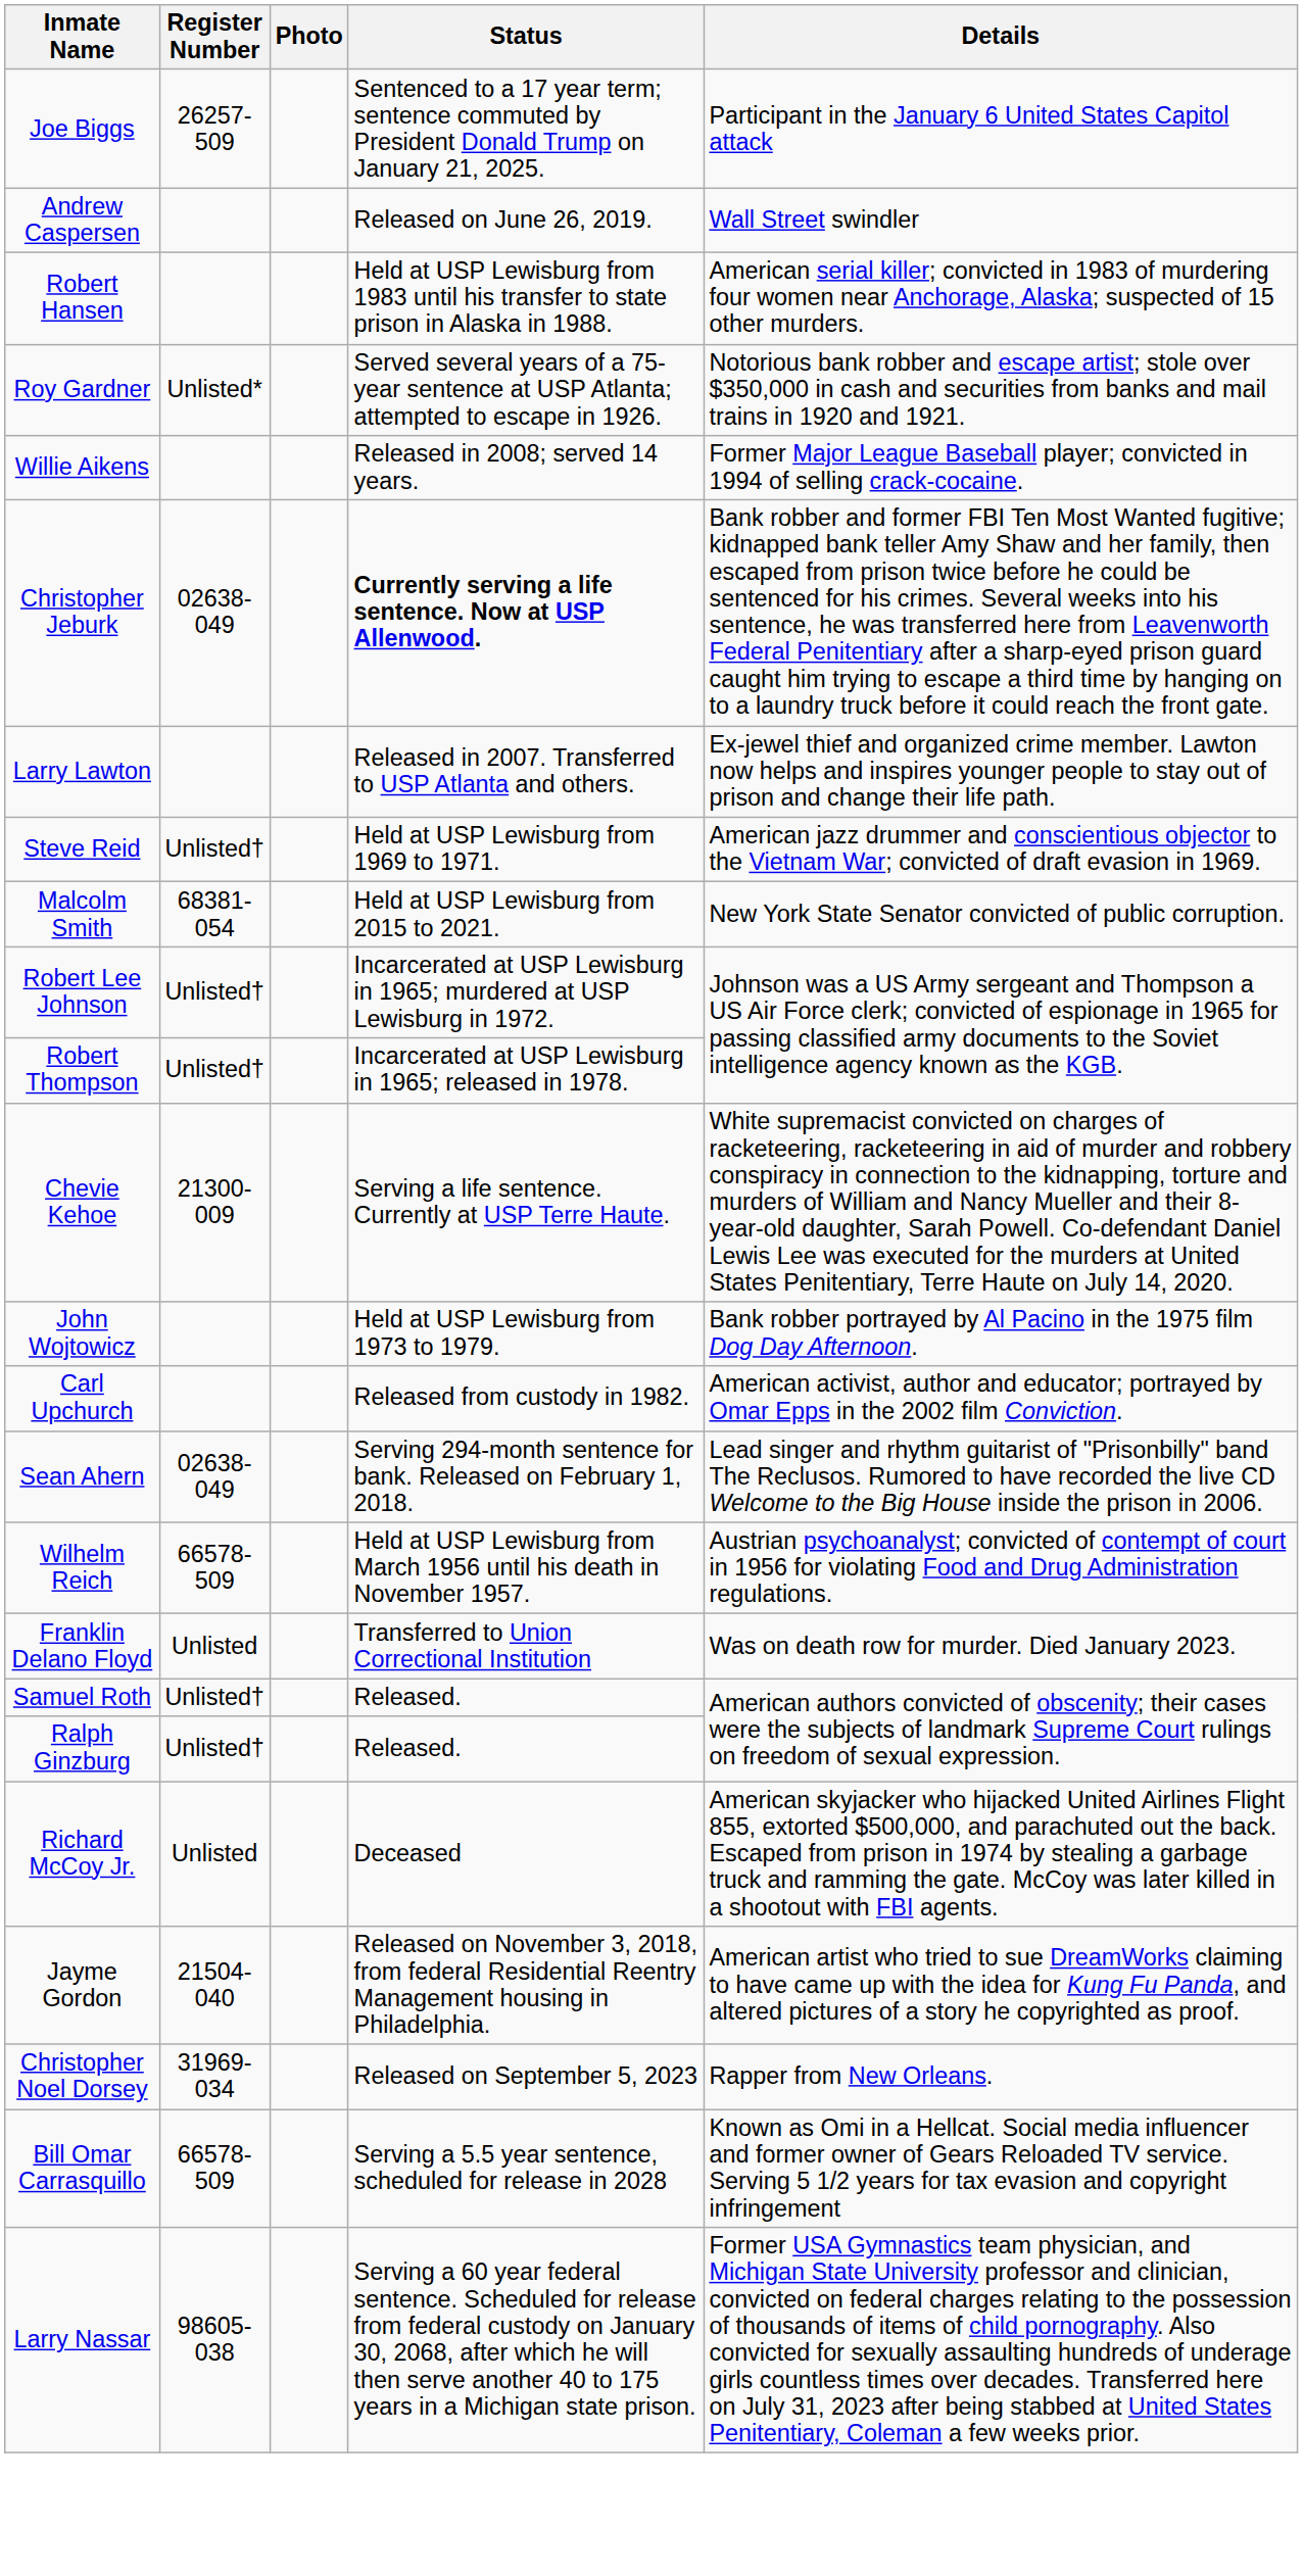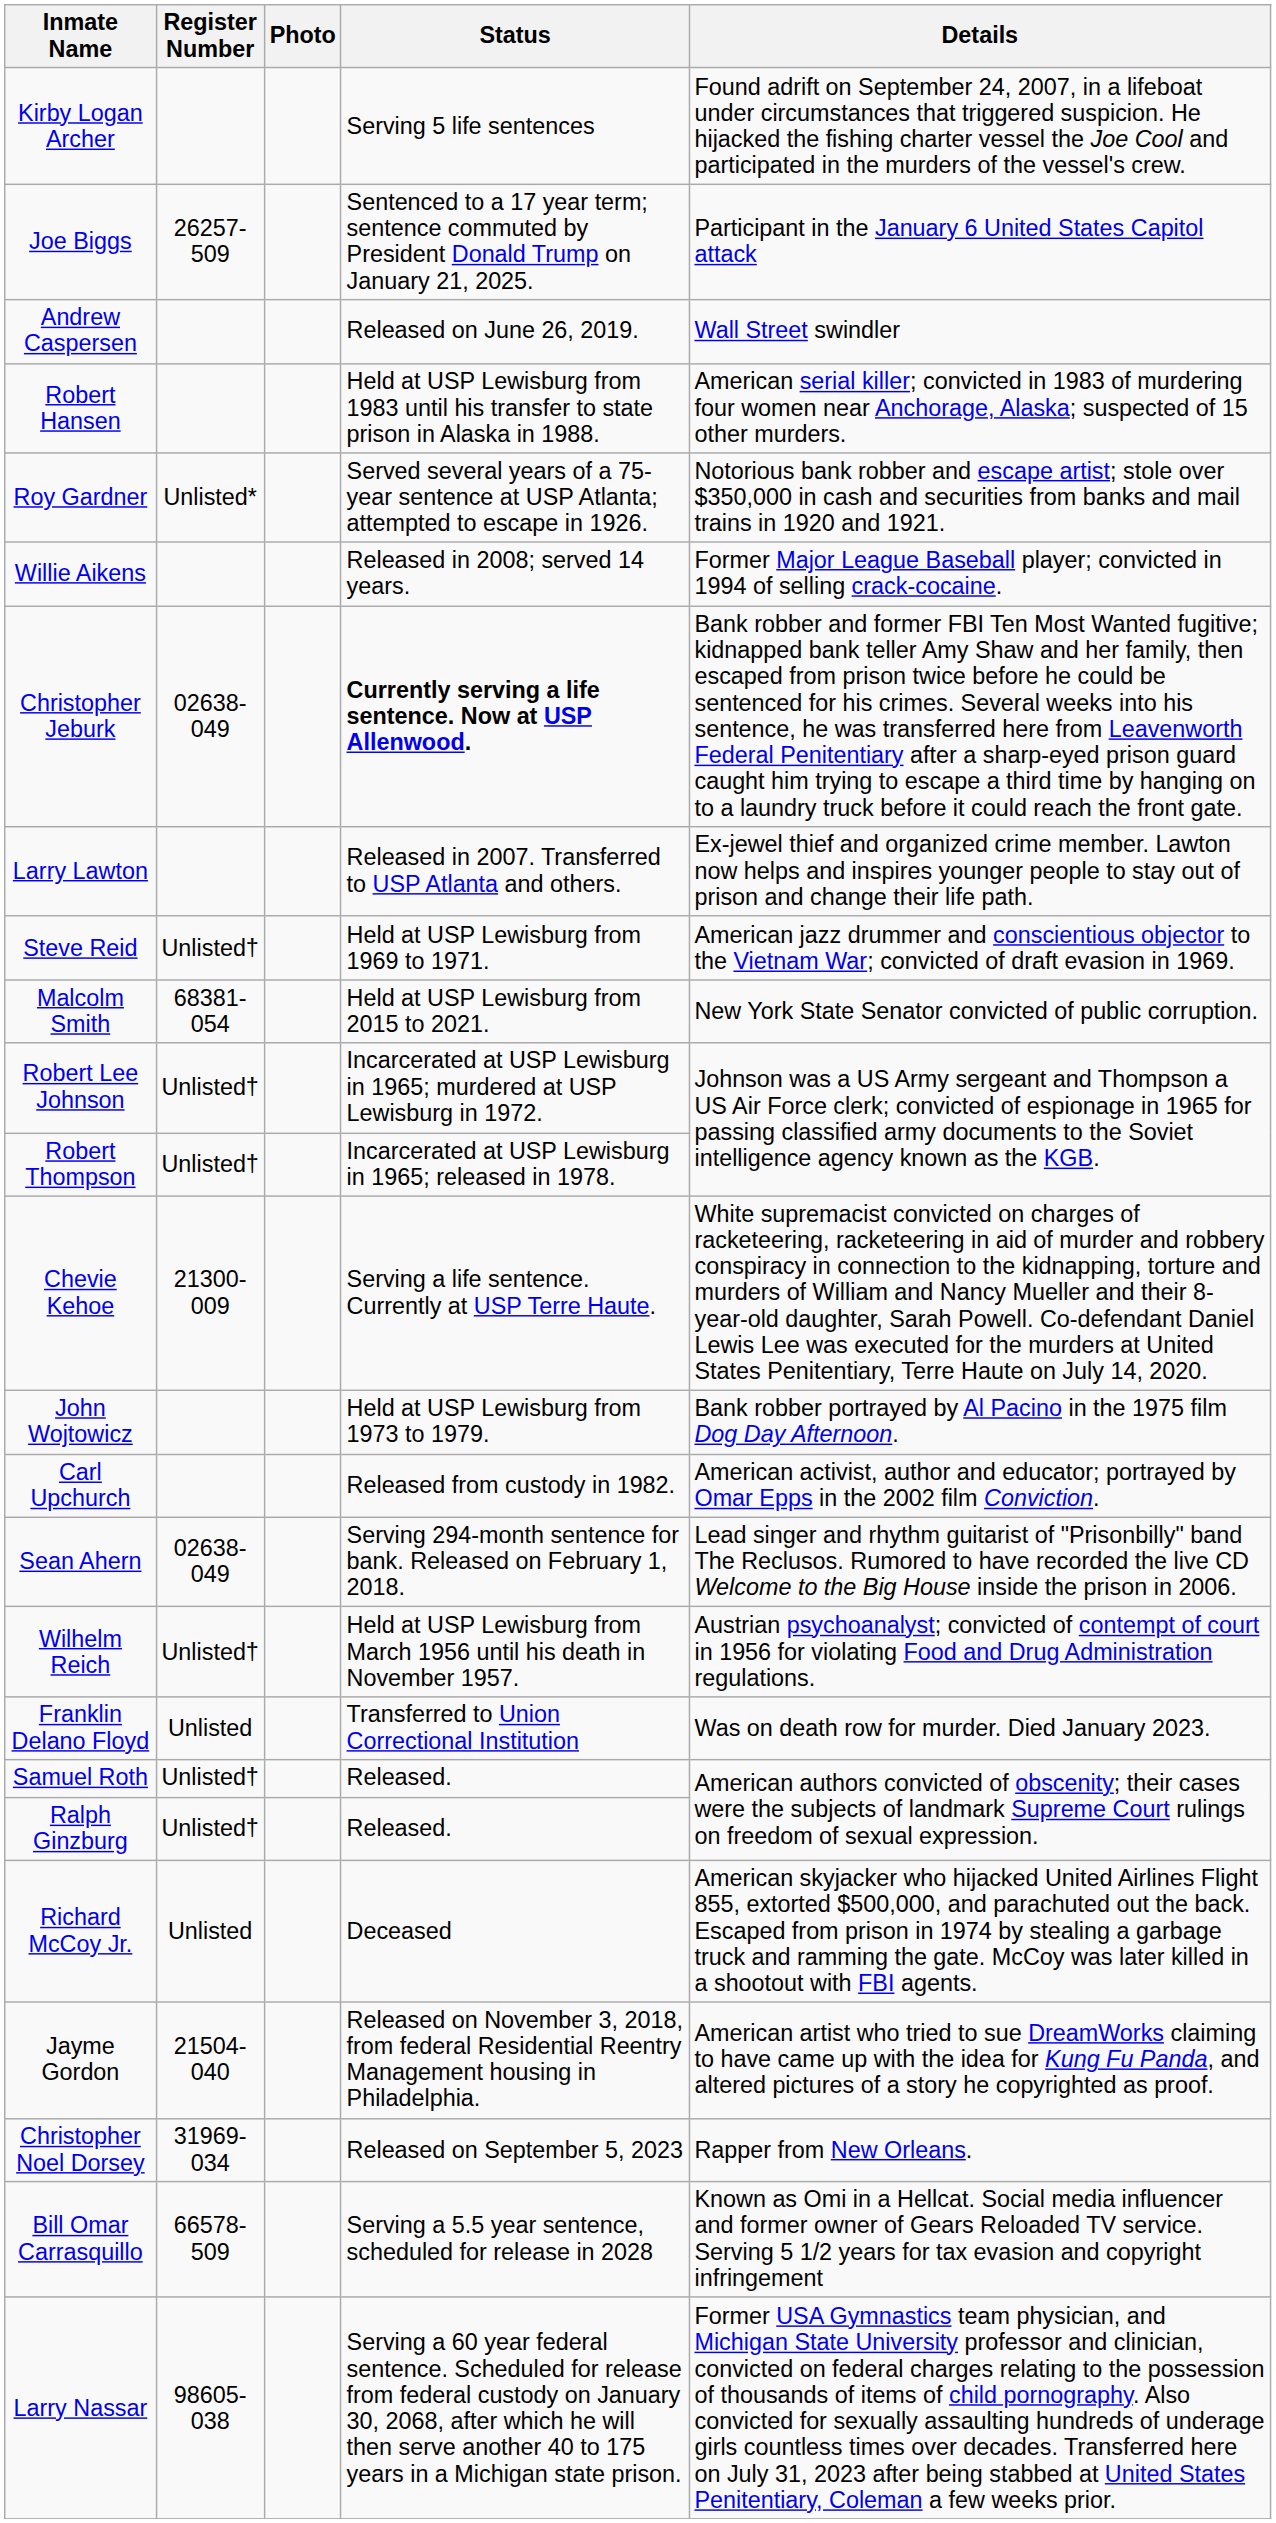+ row: Kirby Logan Archer | Serving 5 life sentences | Found adrift on September 24, 2007, in a lifeboat under circumstances that triggered suspicion. He hijacked the fishing charter vessel the Joe Cool and participated in the murders of the vessel's crew.
Wilhelm Reich | Register Number: 66578-509 -> Unlisted†
